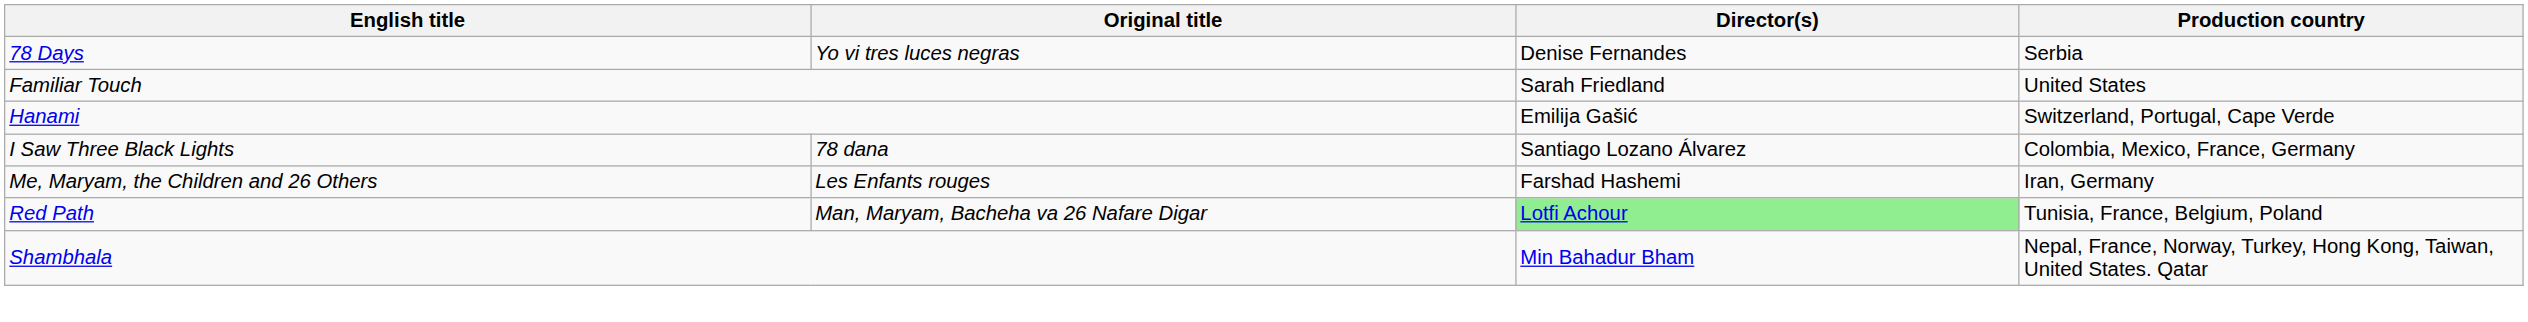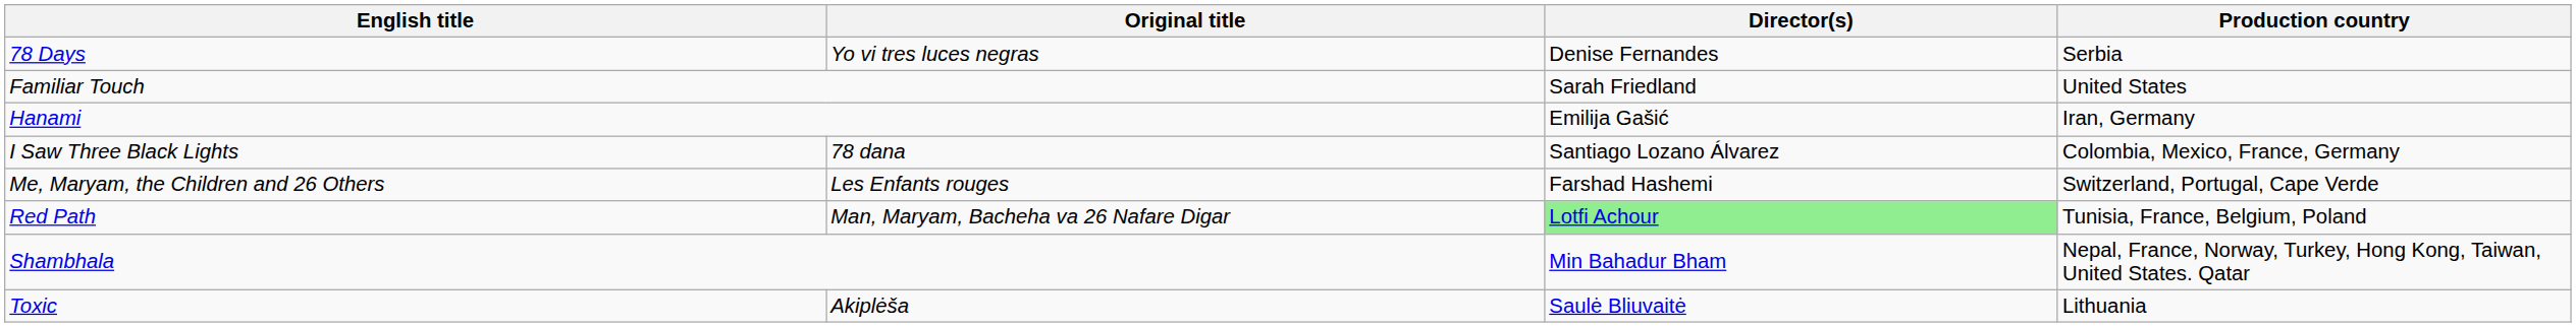Hanami | Production country: Switzerland, Portugal, Cape Verde -> Iran, Germany
Me, Maryam, the Children and 26 Others | Production country: Iran, Germany -> Switzerland, Portugal, Cape Verde
+ row: Toxic | Akiplėša | Saulė Bliuvaitė | Lithuania
